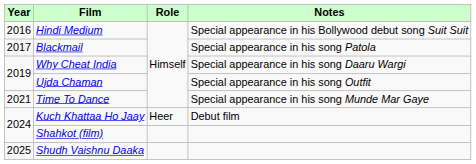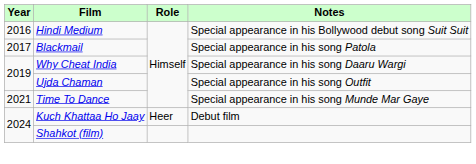- row: 2025 | Shudh Vaishnu Daaka
